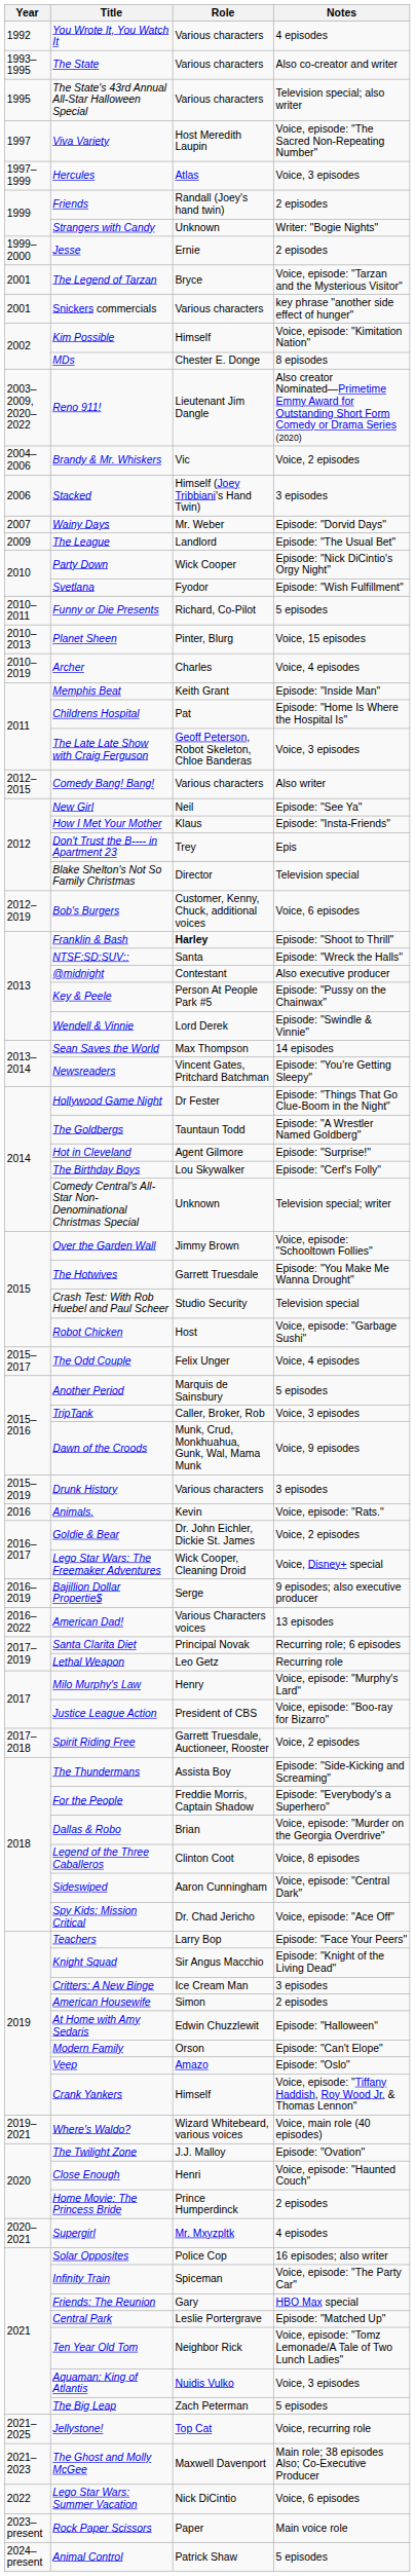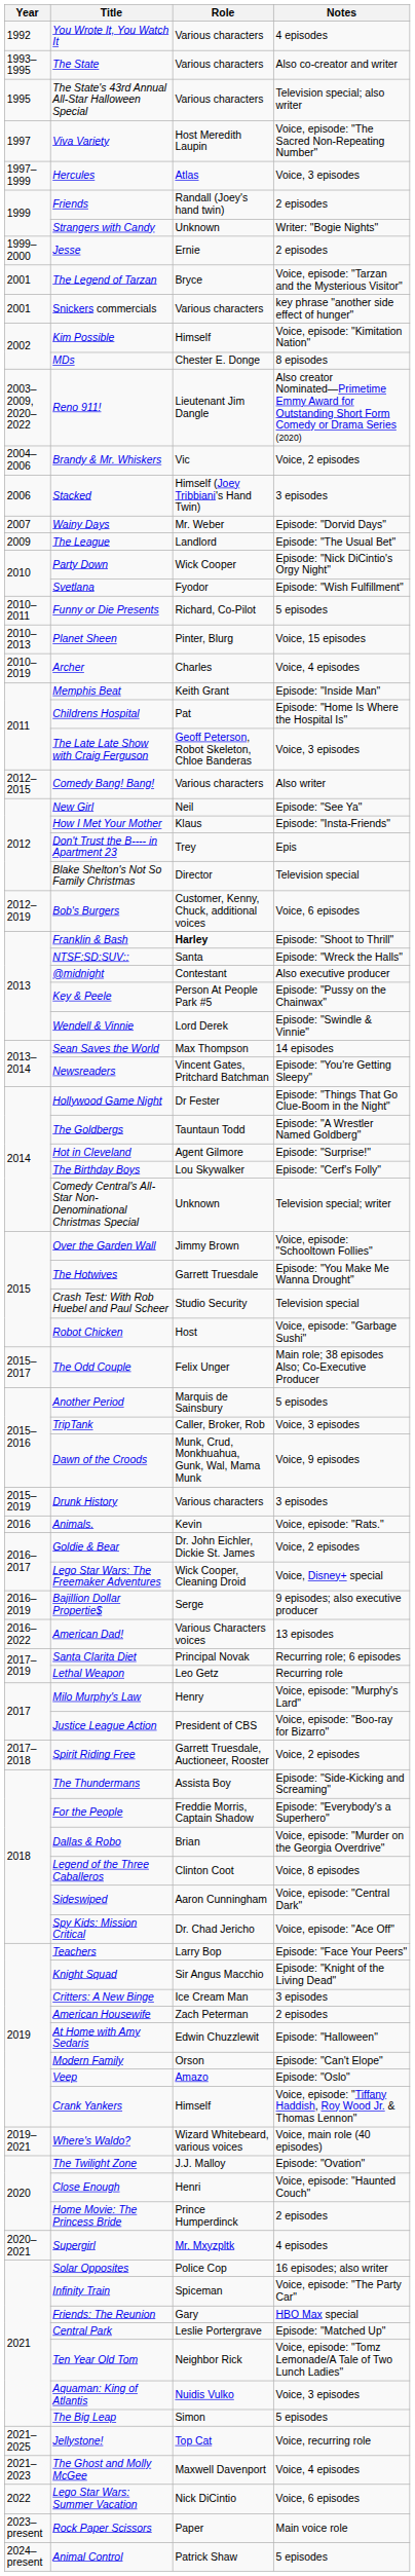The Odd Couple | Notes: Voice, 4 episodes -> Main role; 38 episodes Also; Co-Executive Producer
American Housewife | Role: Simon -> Zach Peterman
The Big Leap | Role: Zach Peterman -> Simon
The Ghost and Molly McGee | Notes: Main role; 38 episodes Also; Co-Executive Producer -> Voice, 4 episodes
